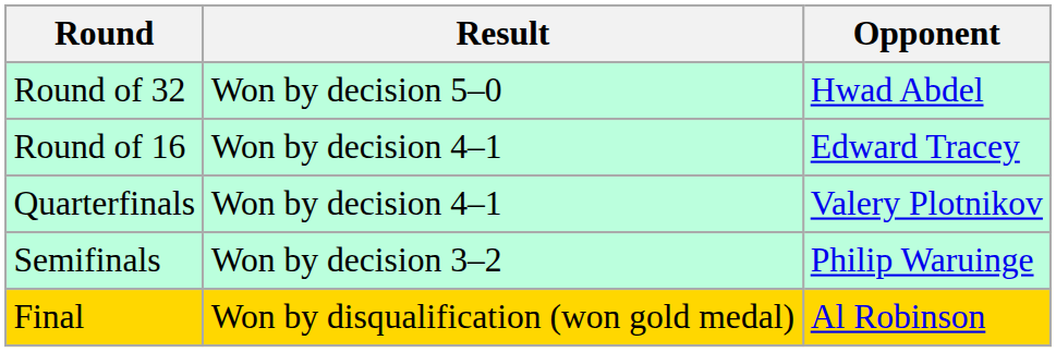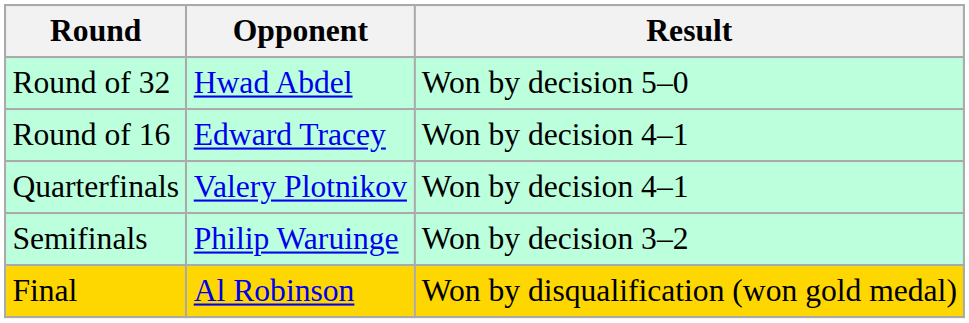columns swapped: Opponent <-> Result
